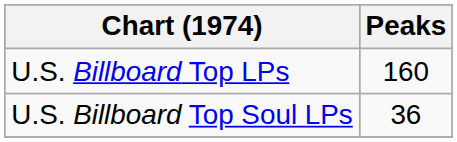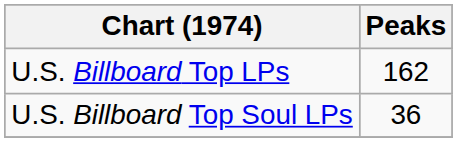U.S. Billboard Top LPs | Peaks: 160 -> 162
